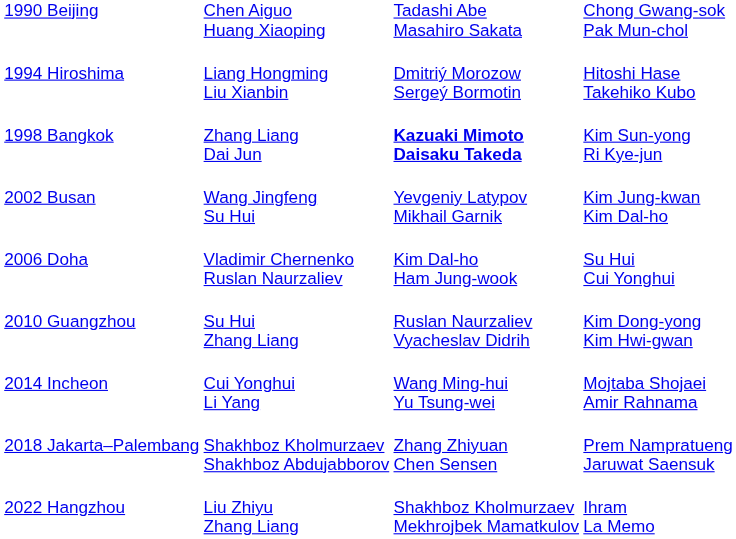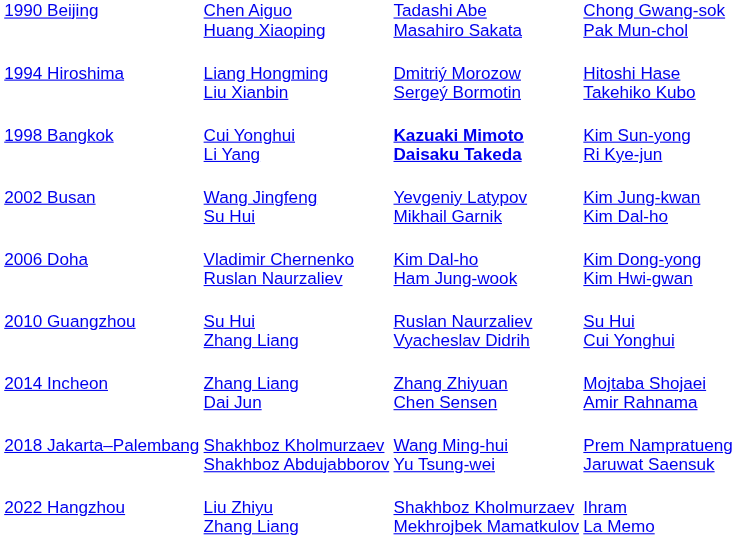1998 Bangkok | column 2: Zhang Liang Dai Jun -> Cui Yonghui Li Yang
2006 Doha | column 4: Su Hui Cui Yonghui -> Kim Dong-yong Kim Hwi-gwan
2010 Guangzhou | column 4: Kim Dong-yong Kim Hwi-gwan -> Su Hui Cui Yonghui
2014 Incheon | column 2: Cui Yonghui Li Yang -> Zhang Liang Dai Jun
2014 Incheon | column 3: Wang Ming-hui Yu Tsung-wei -> Zhang Zhiyuan Chen Sensen
2018 Jakarta–Palembang | column 3: Zhang Zhiyuan Chen Sensen -> Wang Ming-hui Yu Tsung-wei
